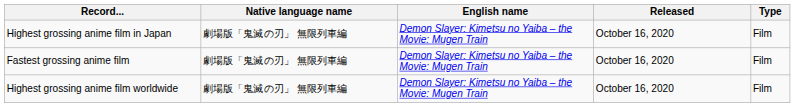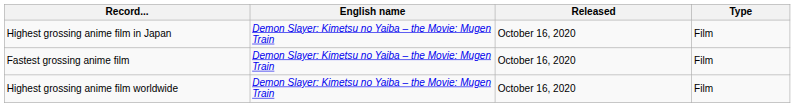- column: Native language name | 劇場版「鬼滅の刃」 無限列車編 | 劇場版「鬼滅の刃」 無限列車編 | 劇場版「鬼滅の刃」 無限列車編
